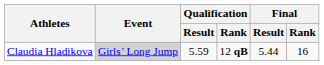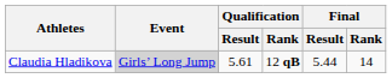Claudia Hladikova | Qualification / Result: 5.59 -> 5.61
Claudia Hladikova | Final / Rank: 16 -> 14
